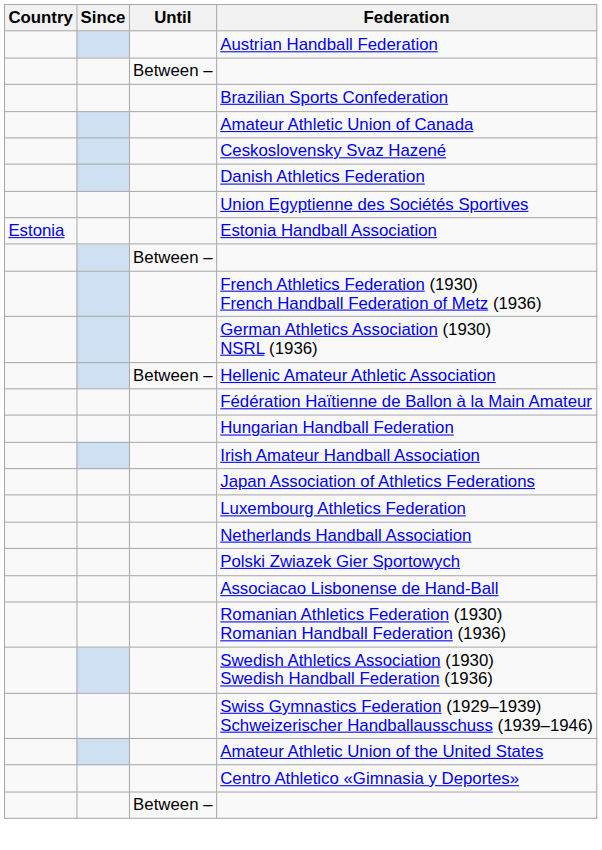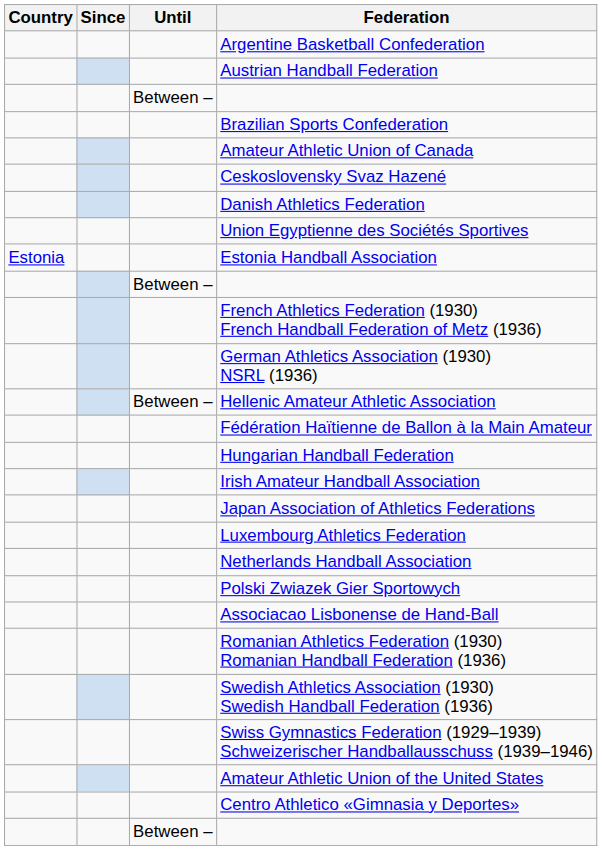+ row: Argentine Basketball Confederation
